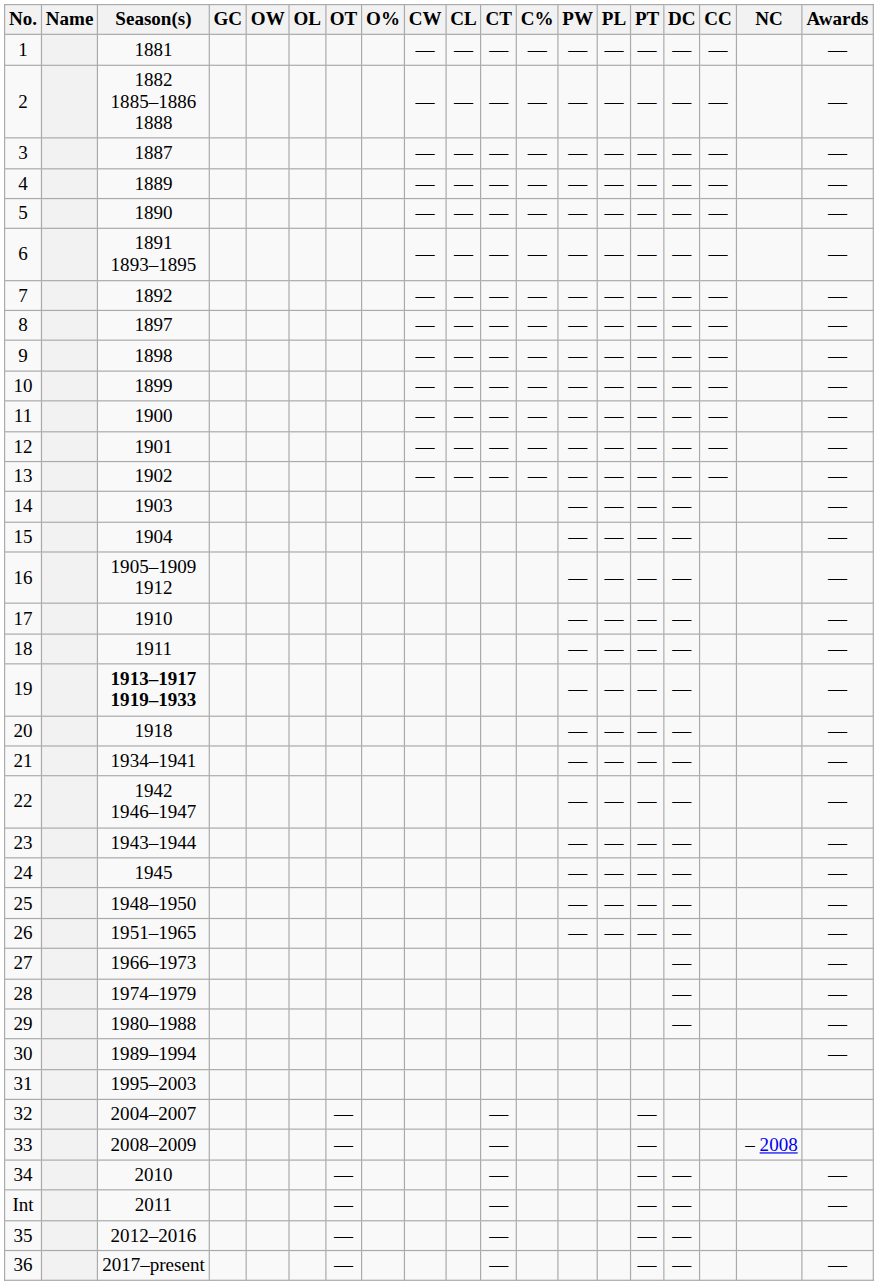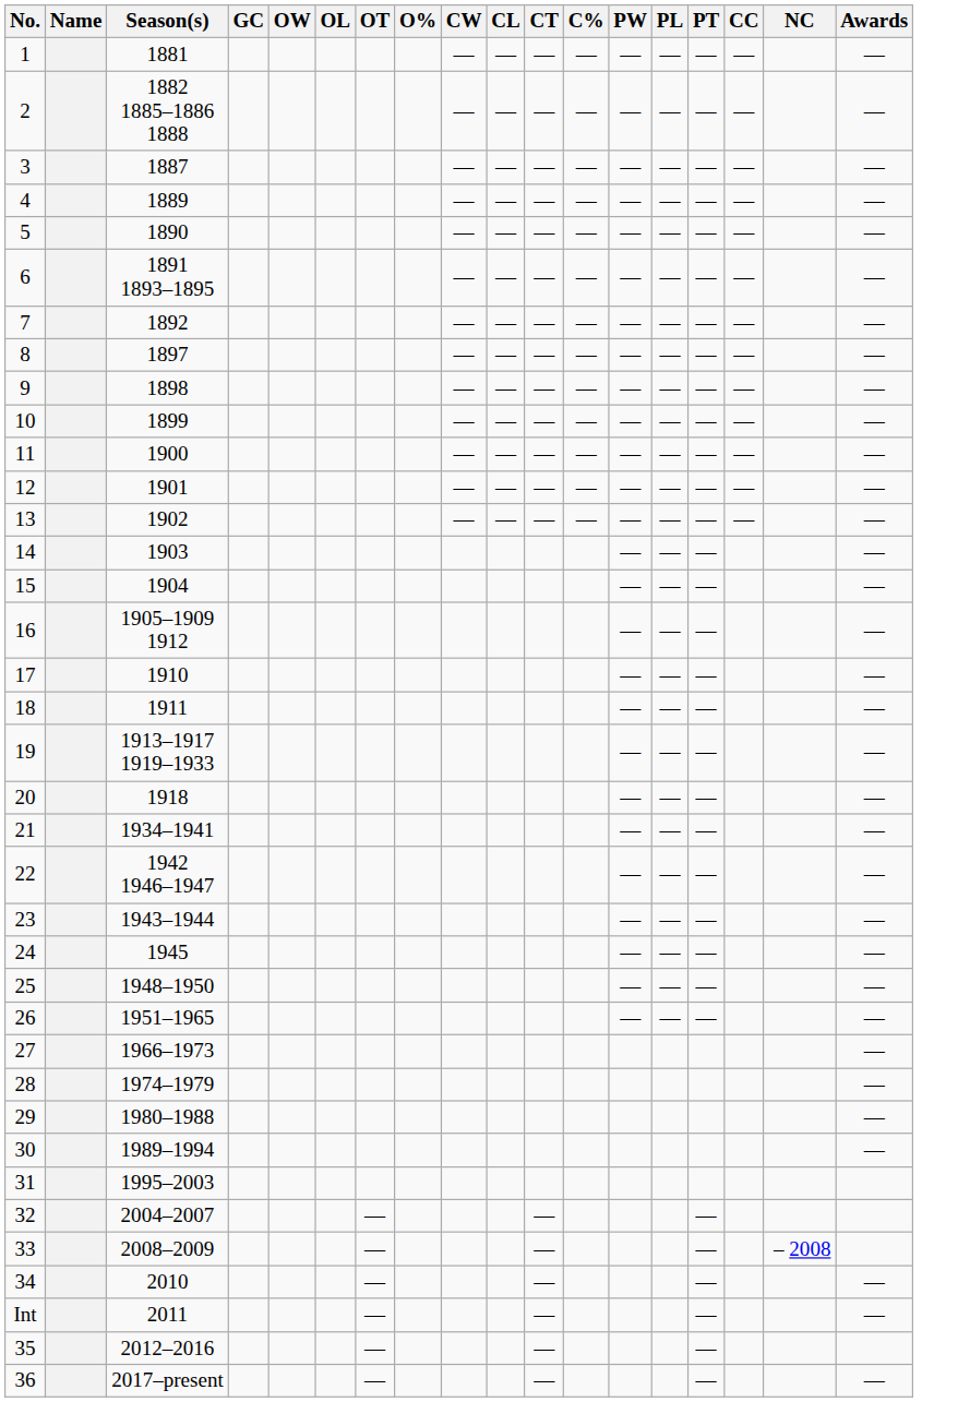- column: DC | — | — | — | — | — | — | — | — | — | — | — | — | — | — | — | — | — | — | — | — | — | — | — | — | — | — | — | — | — | — | — | — | —
19 | Season(s): bold -> normal
